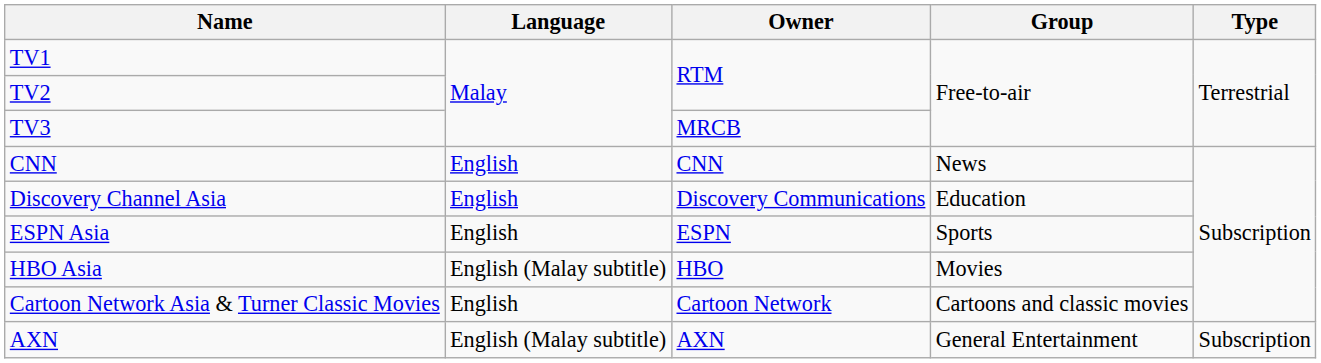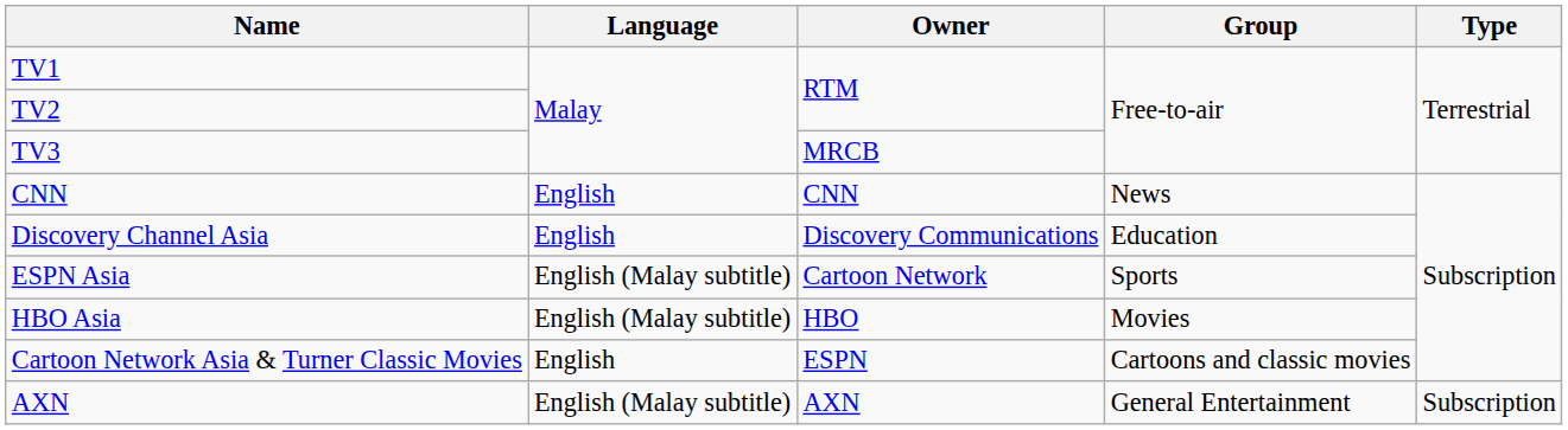ESPN Asia | Language: English -> English (Malay subtitle)
ESPN Asia | Owner: ESPN -> Cartoon Network
Cartoon Network Asia & Turner Classic Movies | Owner: Cartoon Network -> ESPN
